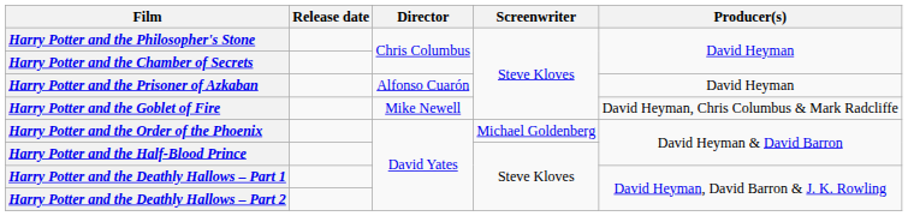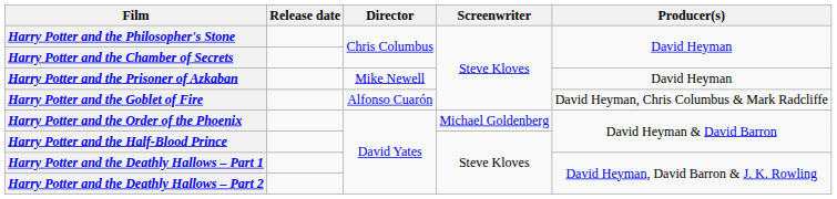Harry Potter and the Prisoner of Azkaban | Director: Alfonso Cuarón -> Mike Newell
Harry Potter and the Goblet of Fire | Director: Mike Newell -> Alfonso Cuarón
